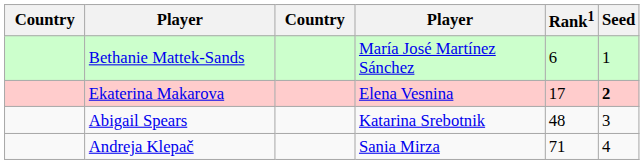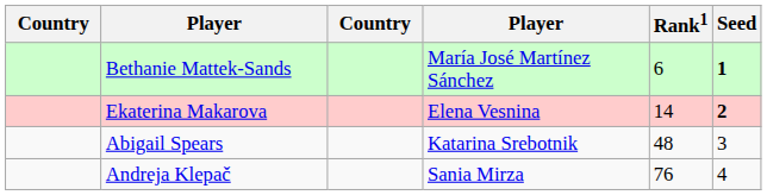Bethanie Mattek-Sands | Seed: normal -> bold
Ekaterina Makarova | Rank1: 17 -> 14
Andreja Klepač | Rank1: 71 -> 76
